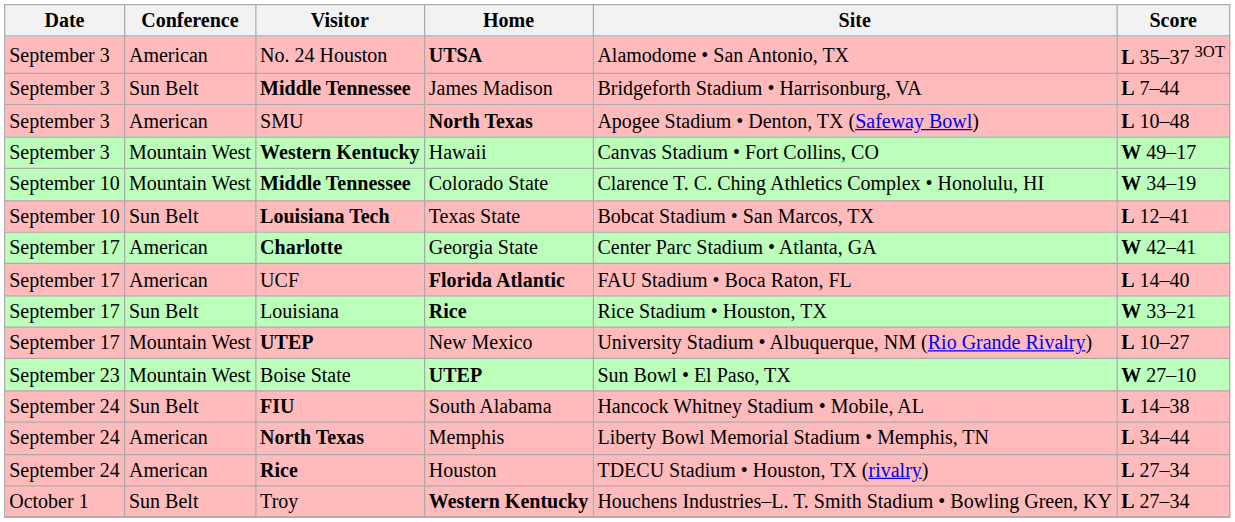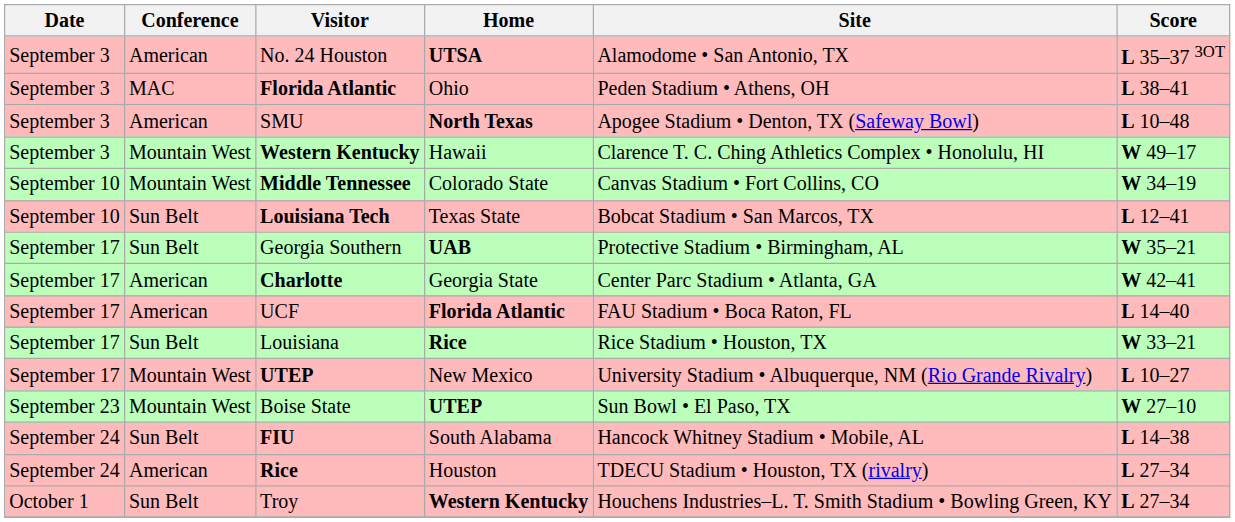+ row: September 3 | MAC | Florida Atlantic | Ohio | Peden Stadium • Athens, OH | L 38–41
- row: September 3 | Sun Belt | Middle Tennessee | James Madison | Bridgeforth Stadium • Harrisonburg, VA | L 7–44
Hawaii | Site: Canvas Stadium • Fort Collins, CO -> Clarence T. C. Ching Athletics Complex • Honolulu, HI
Colorado State | Site: Clarence T. C. Ching Athletics Complex • Honolulu, HI -> Canvas Stadium • Fort Collins, CO
+ row: September 17 | Sun Belt | Georgia Southern | UAB | Protective Stadium • Birmingham, AL | W 35–21
- row: September 24 | American | North Texas | Memphis | Liberty Bowl Memorial Stadium • Memphis, TN | L 34–44
